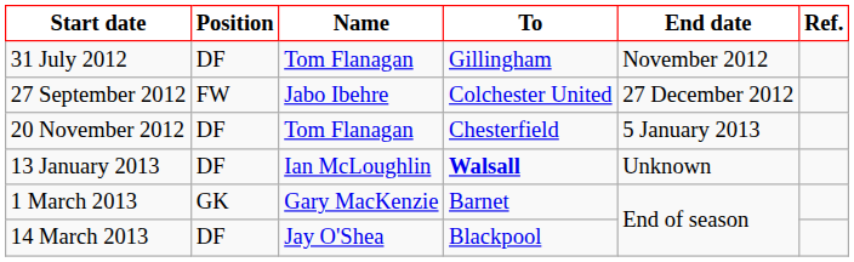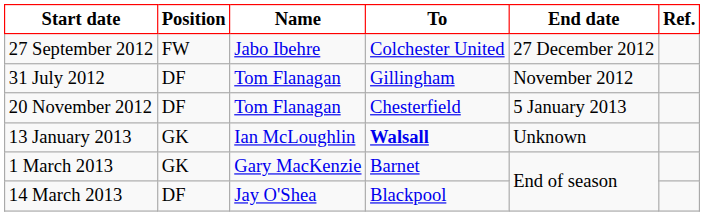rows swapped: 31 July 2012 <-> 27 September 2012
13 January 2013 | Position: DF -> GK
